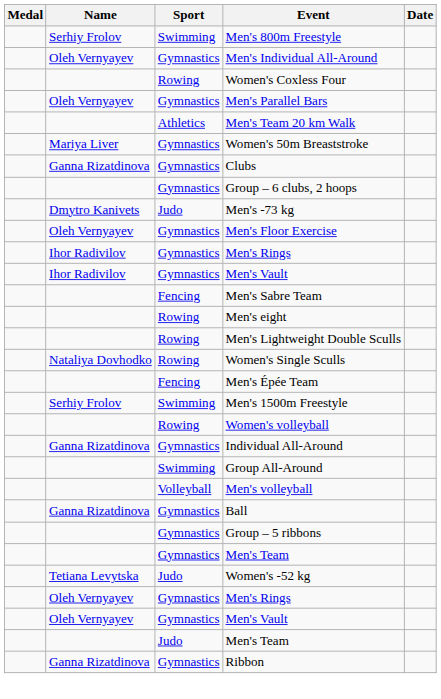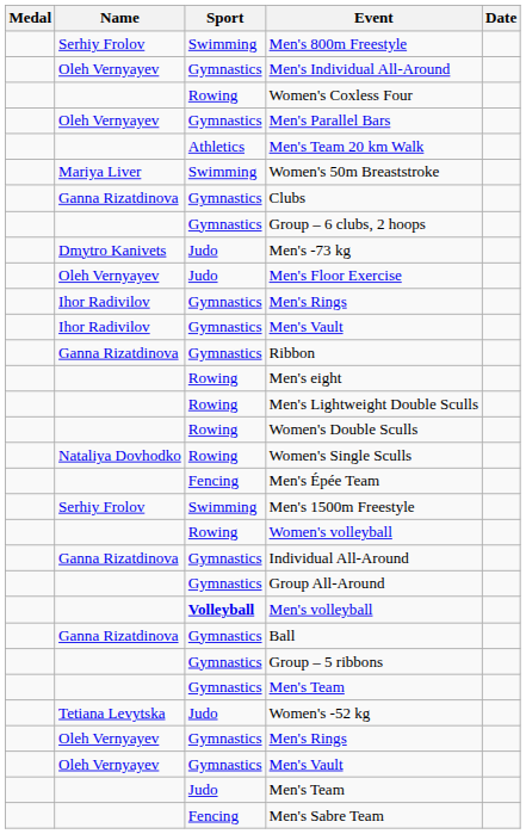Women's 50m Breaststroke | Sport: Gymnastics -> Swimming
Men's Floor Exercise | Sport: Gymnastics -> Judo
rows swapped: Men's Sabre Team <-> Ribbon
+ row: Rowing | Women's Double Sculls
Group All-Around | Sport: Swimming -> Gymnastics
Men's volleyball | Sport: normal -> bold
